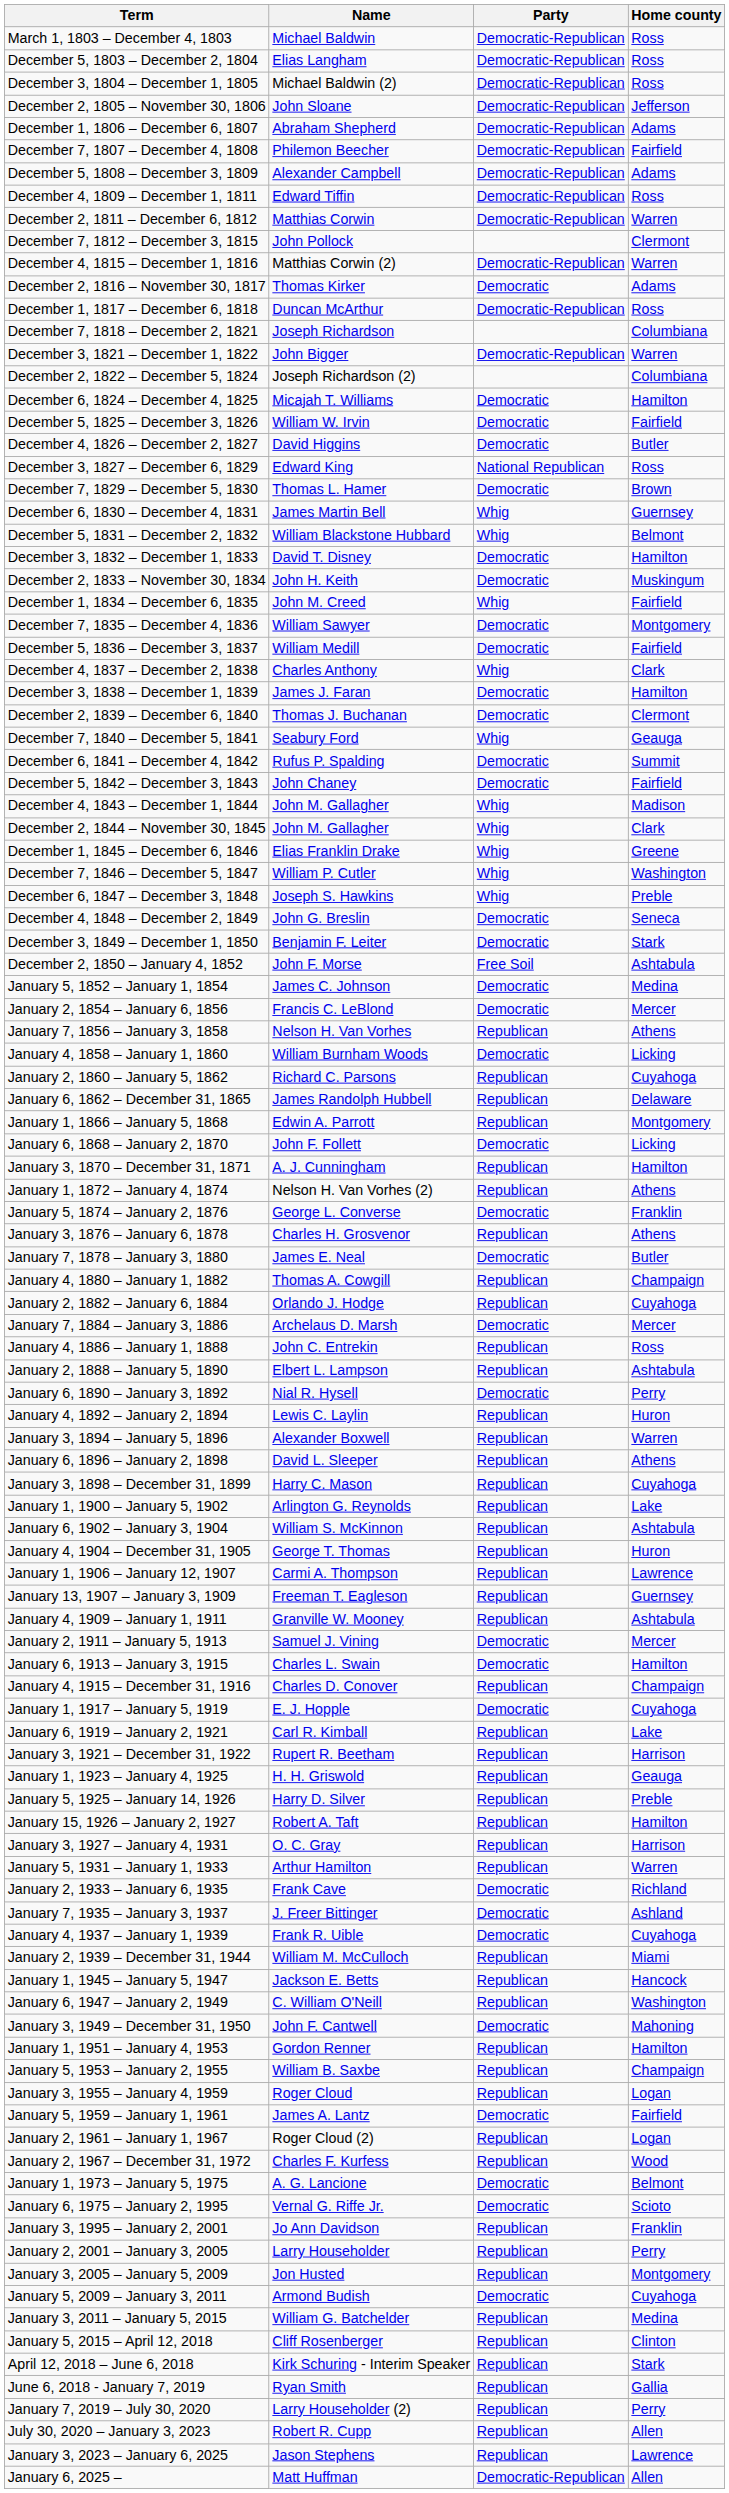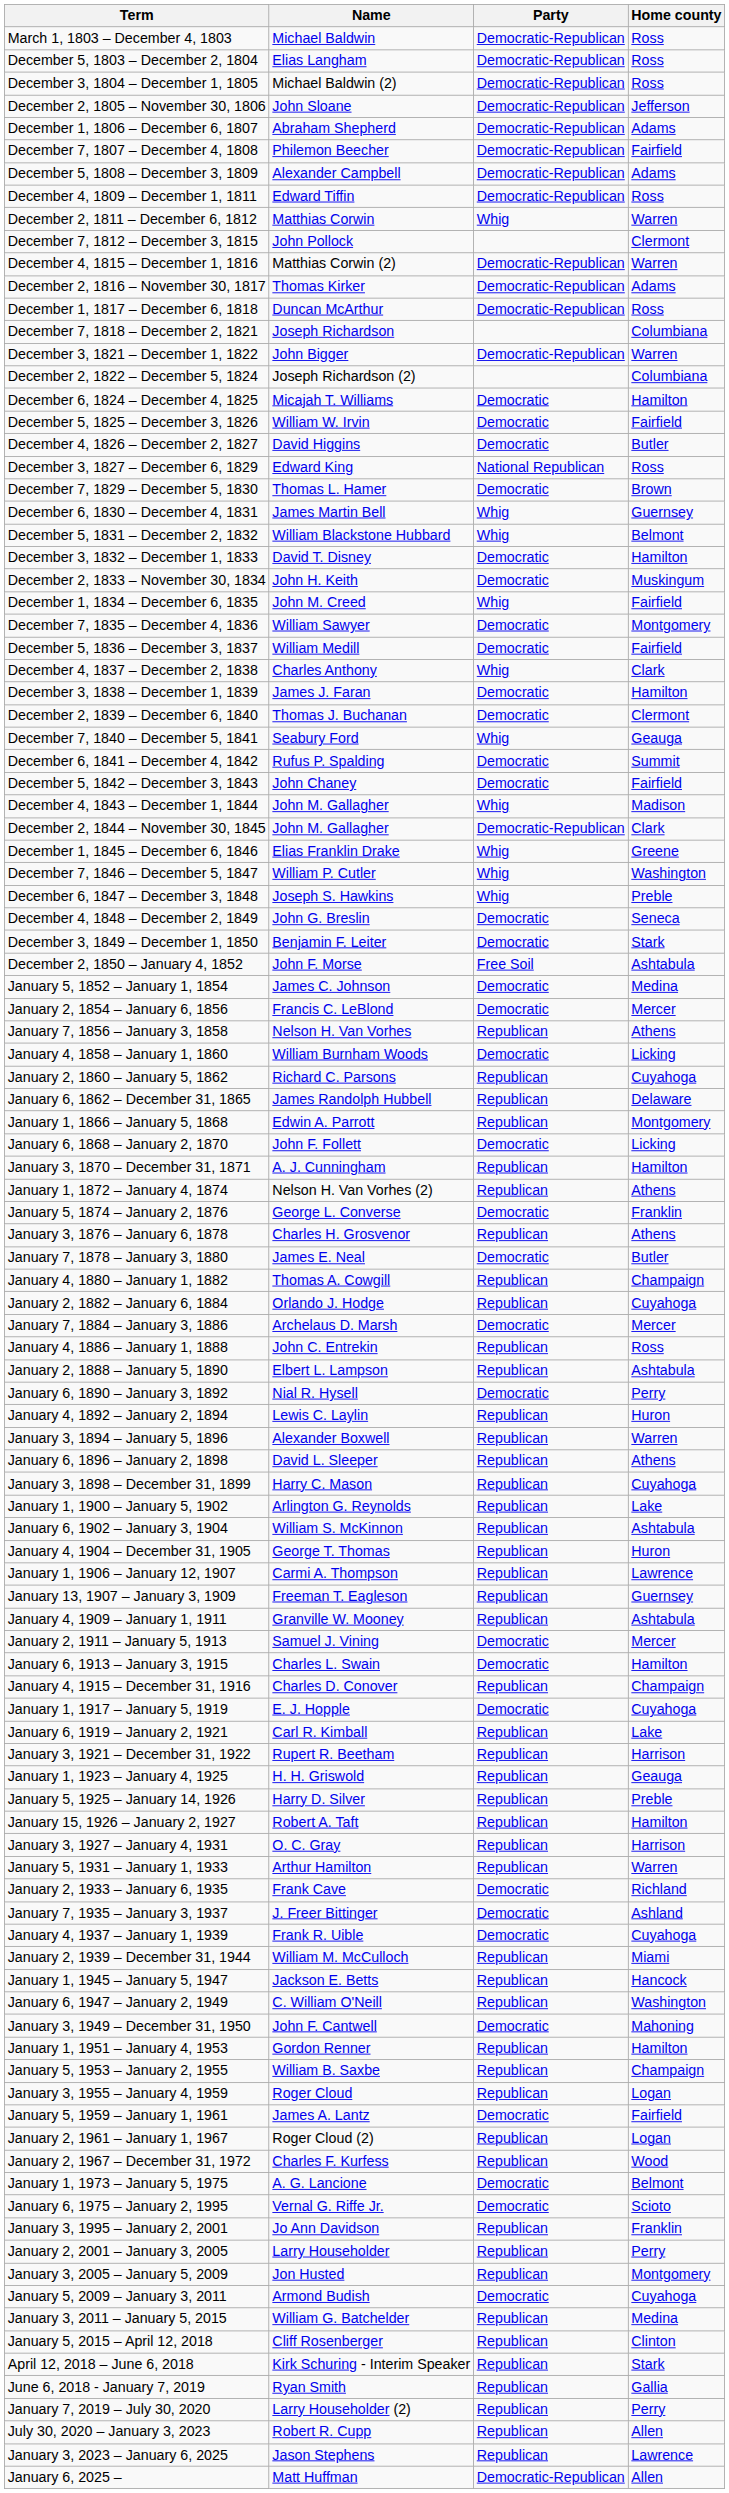December 2, 1811 – December 6, 1812 | Party: Democratic-Republican -> Whig
December 2, 1816 – November 30, 1817 | Party: Democratic -> Democratic-Republican
December 2, 1844 – November 30, 1845 | Party: Whig -> Democratic-Republican
